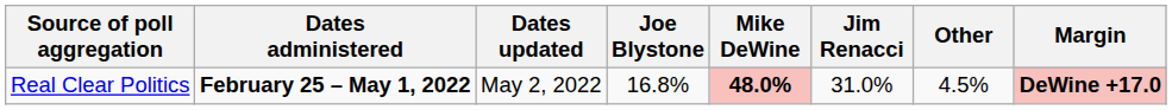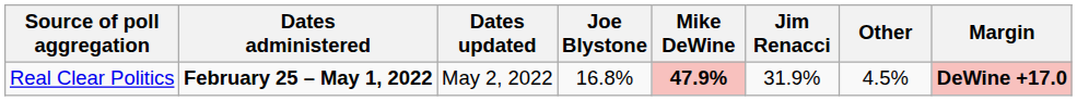Real Clear Politics | Mike DeWine: 48.0% -> 47.9%
Real Clear Politics | Jim Renacci: 31.0% -> 31.9%
